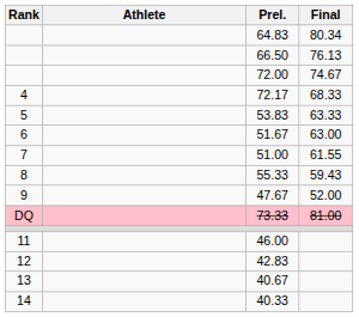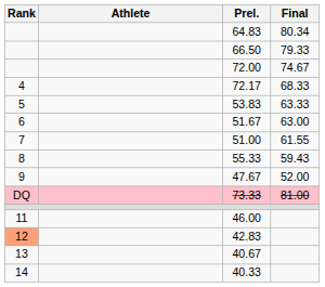66.50 | Final: 76.13 -> 79.33
42.83 | Rank: no background -> lightsalmon background
